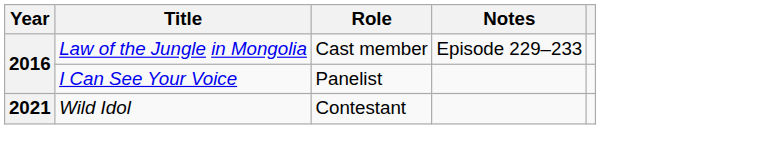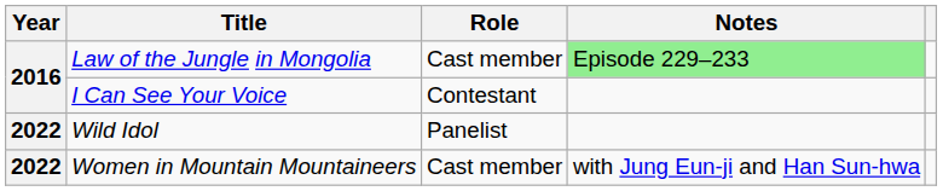Law of the Jungle in Mongolia | Notes: no background -> lightgreen background
I Can See Your Voice | Role: Panelist -> Contestant
Wild Idol | Year: 2021 -> 2022
Wild Idol | Role: Contestant -> Panelist
+ row: 2022 | Women in Mountain Mountaineers | Cast member | with Jung Eun-ji and Han Sun-hwa
